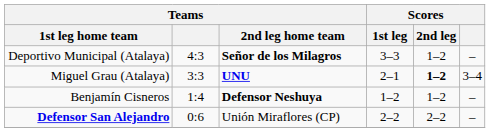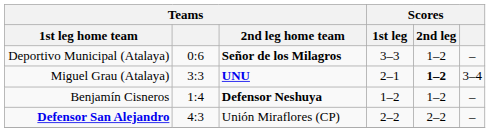Deportivo Municipal (Atalaya) | Teams: 4:3 -> 0:6
Defensor San Alejandro | Teams: 0:6 -> 4:3
